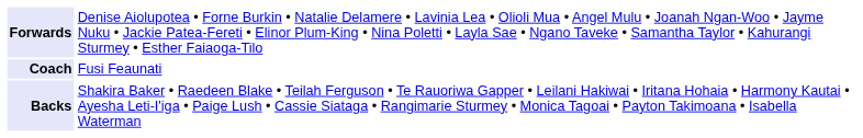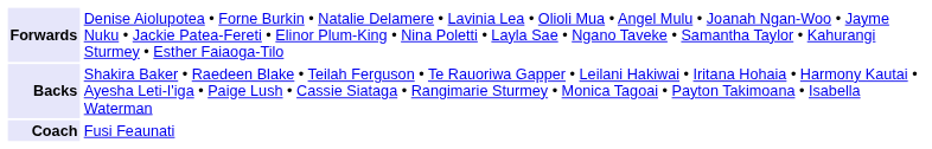rows swapped: Backs <-> Coach
